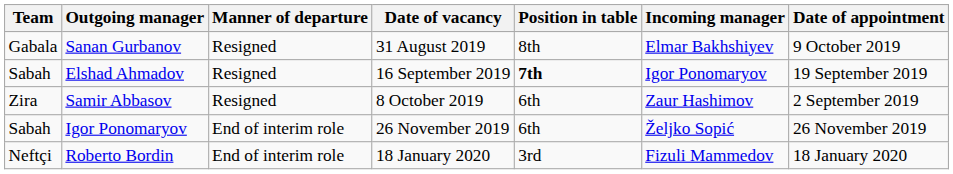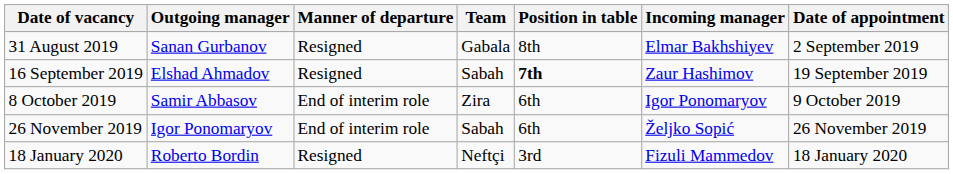columns swapped: Team <-> Date of vacancy
Sanan Gurbanov | Date of appointment: 9 October 2019 -> 2 September 2019
Elshad Ahmadov | Incoming manager: Igor Ponomaryov -> Zaur Hashimov
Samir Abbasov | Manner of departure: Resigned -> End of interim role
Samir Abbasov | Incoming manager: Zaur Hashimov -> Igor Ponomaryov
Samir Abbasov | Date of appointment: 2 September 2019 -> 9 October 2019
Roberto Bordin | Manner of departure: End of interim role -> Resigned
